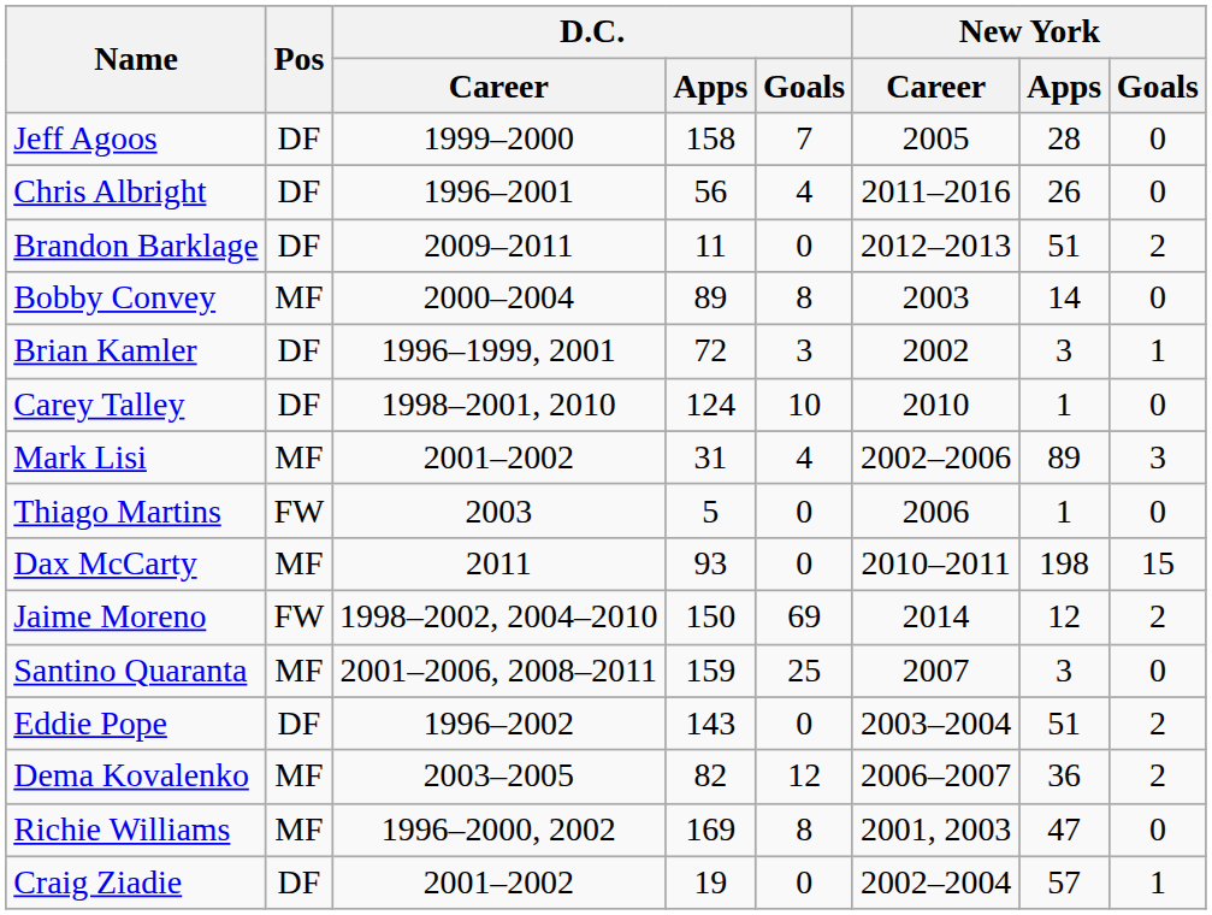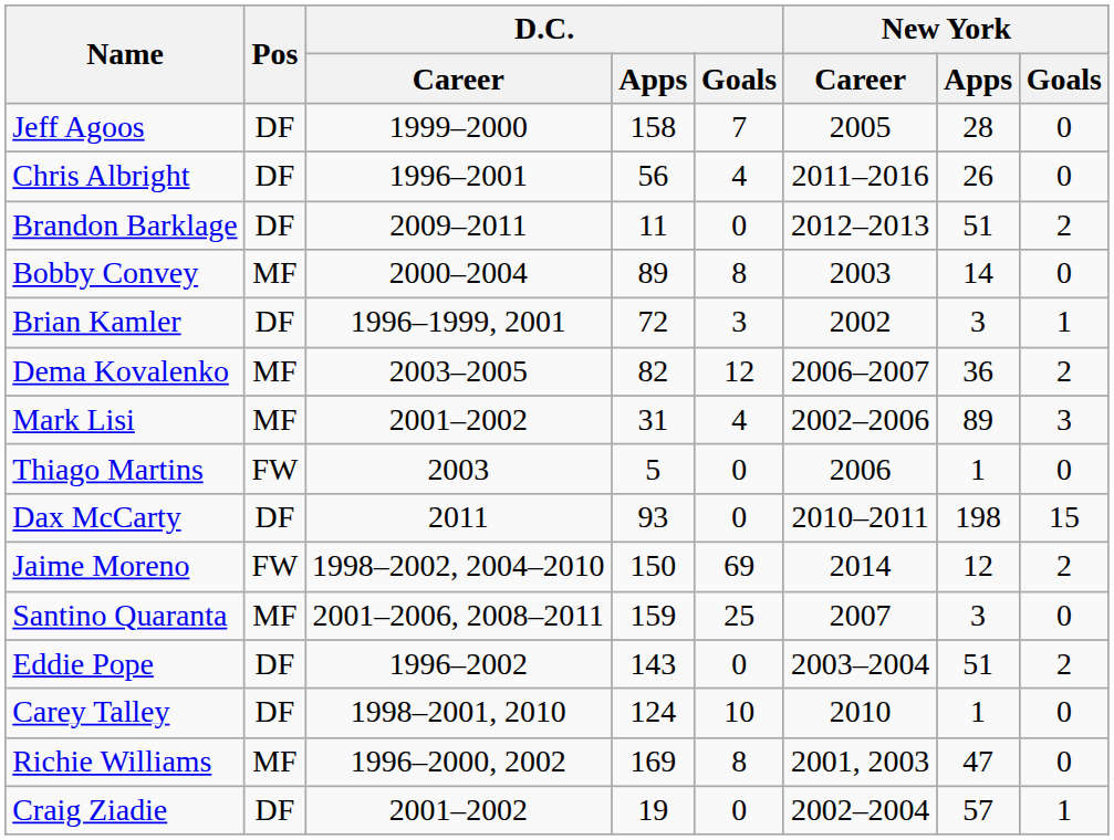rows swapped: Dema Kovalenko <-> Carey Talley
Dax McCarty | Pos: MF -> DF
